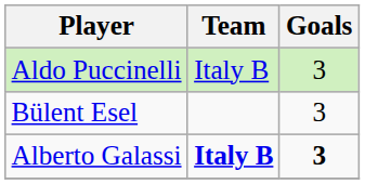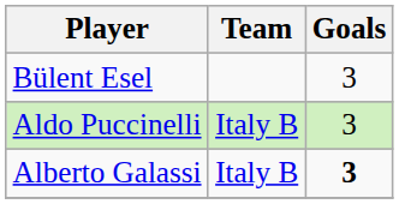rows swapped: Aldo Puccinelli <-> Bülent Esel
Alberto Galassi | Team: bold -> normal
